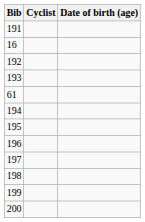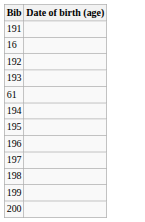- column: Cyclist
